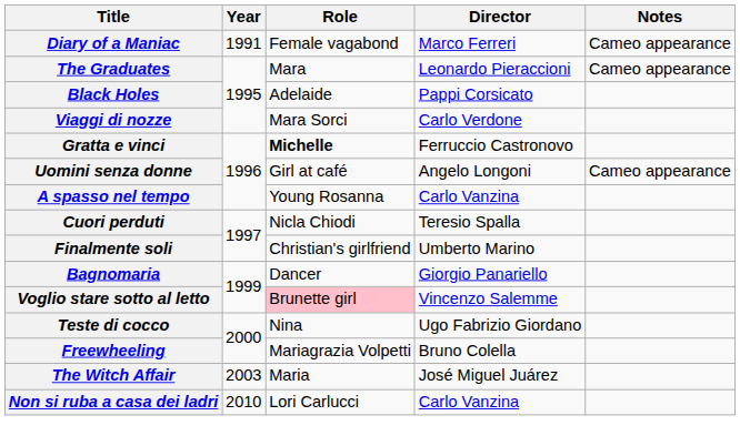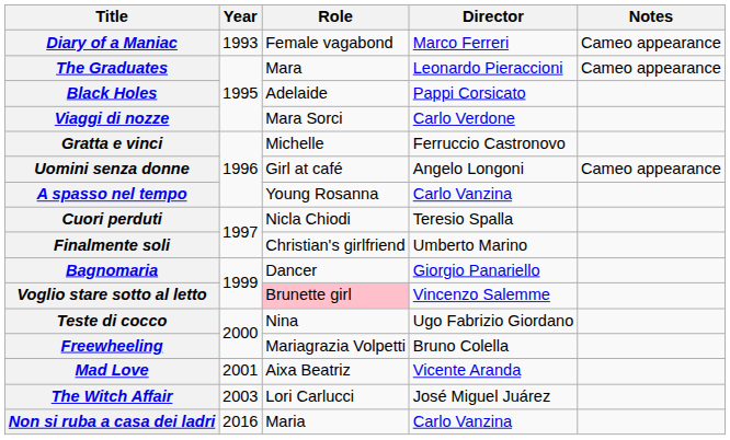Diary of a Maniac | Year: 1991 -> 1993
Gratta e vinci | Role: bold -> normal
+ row: Mad Love | 2001 | Aixa Beatriz | Vicente Aranda
The Witch Affair | Role: Maria -> Lori Carlucci
Non si ruba a casa dei ladri | Year: 2010 -> 2016
Non si ruba a casa dei ladri | Role: Lori Carlucci -> Maria
